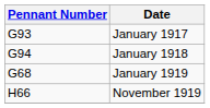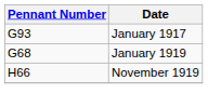- row: G94 | January 1918
